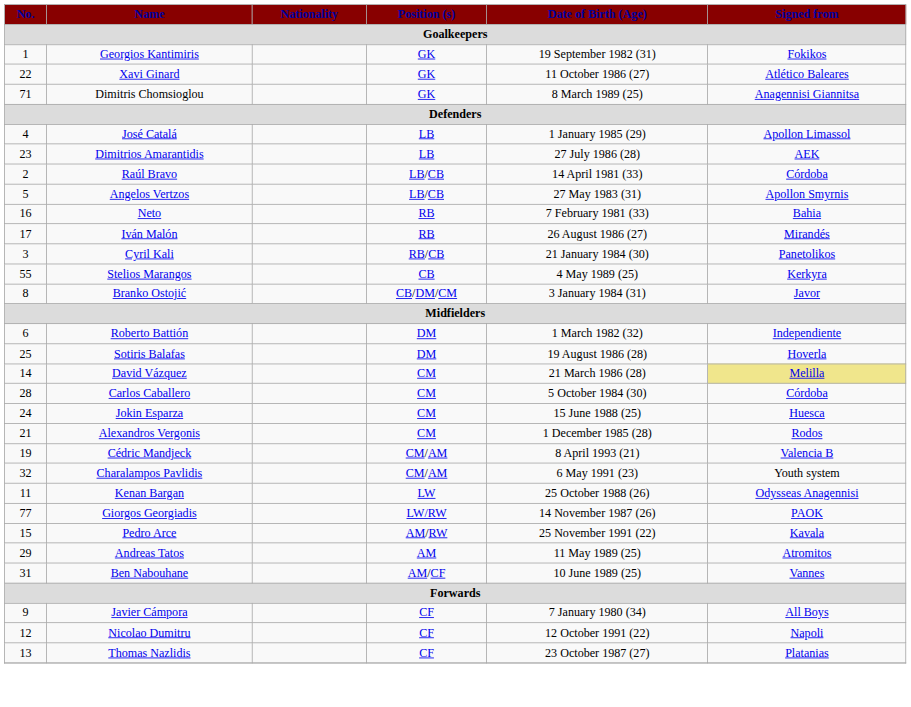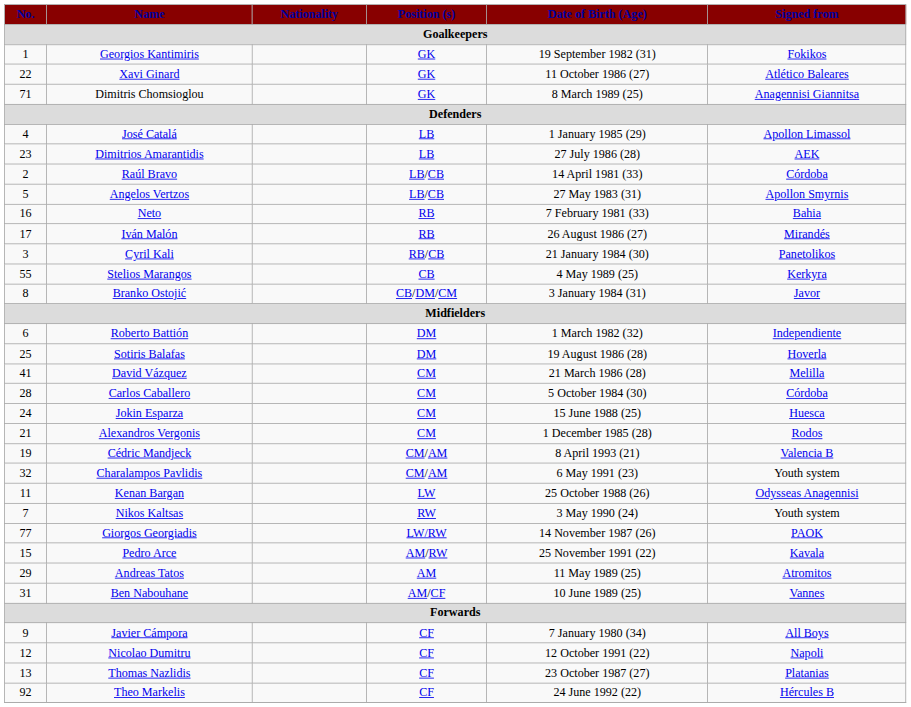David Vázquez | No.: 14 -> 41
David Vázquez | Signed from: khaki background -> no background
+ row: 7 | Nikos Kaltsas | RW | 3 May 1990 (24) | Youth system
+ row: 92 | Theo Markelis | CF | 24 June 1992 (22) | Hércules B
